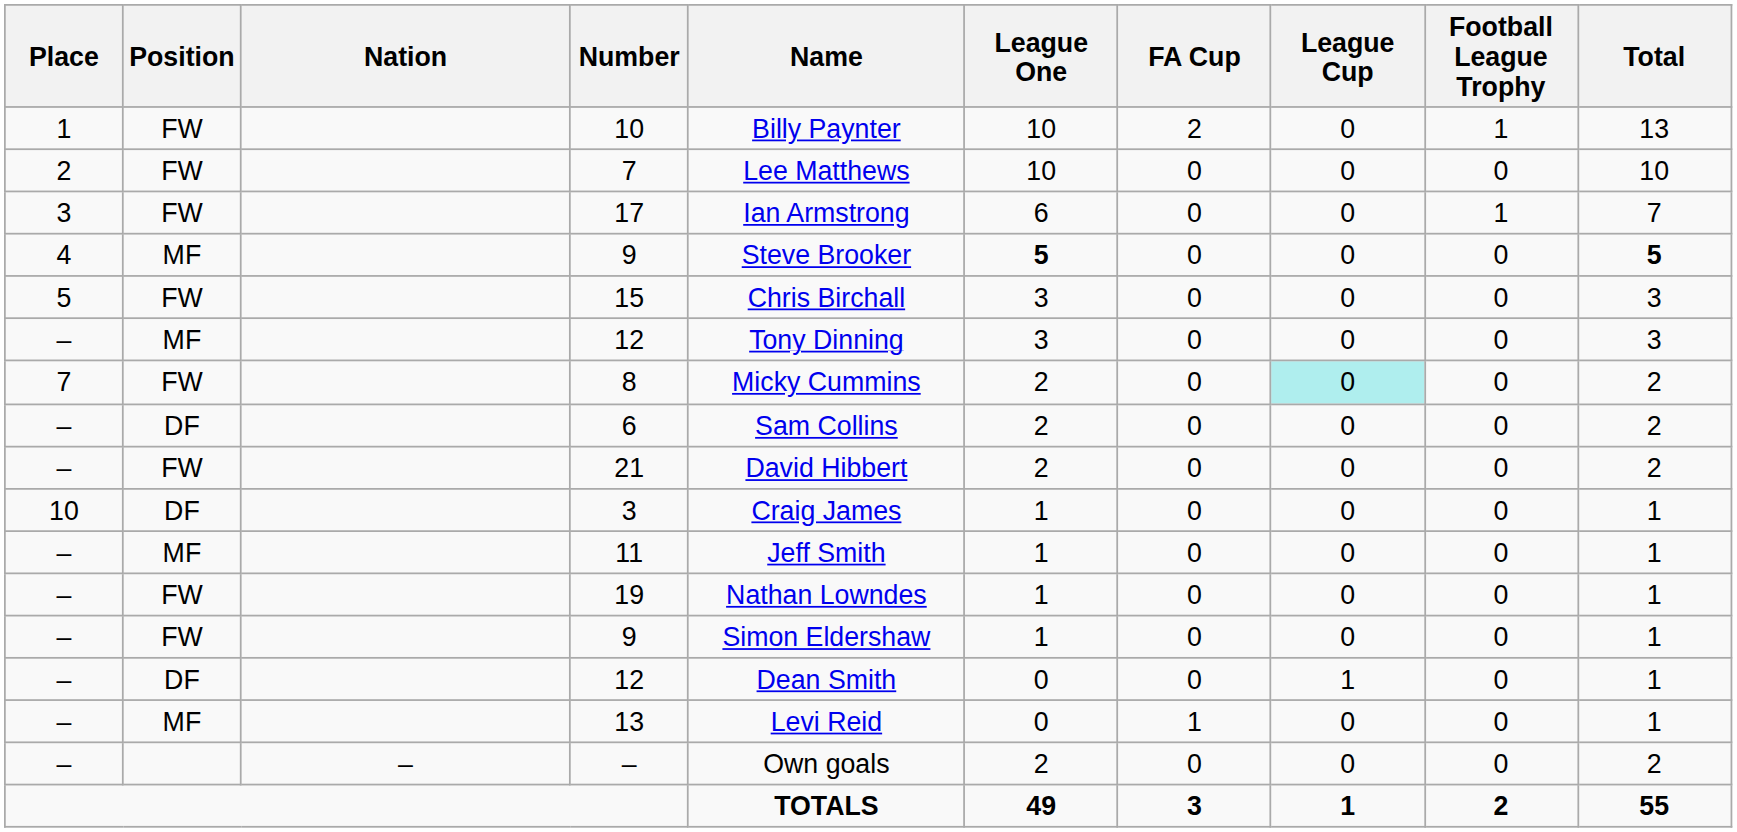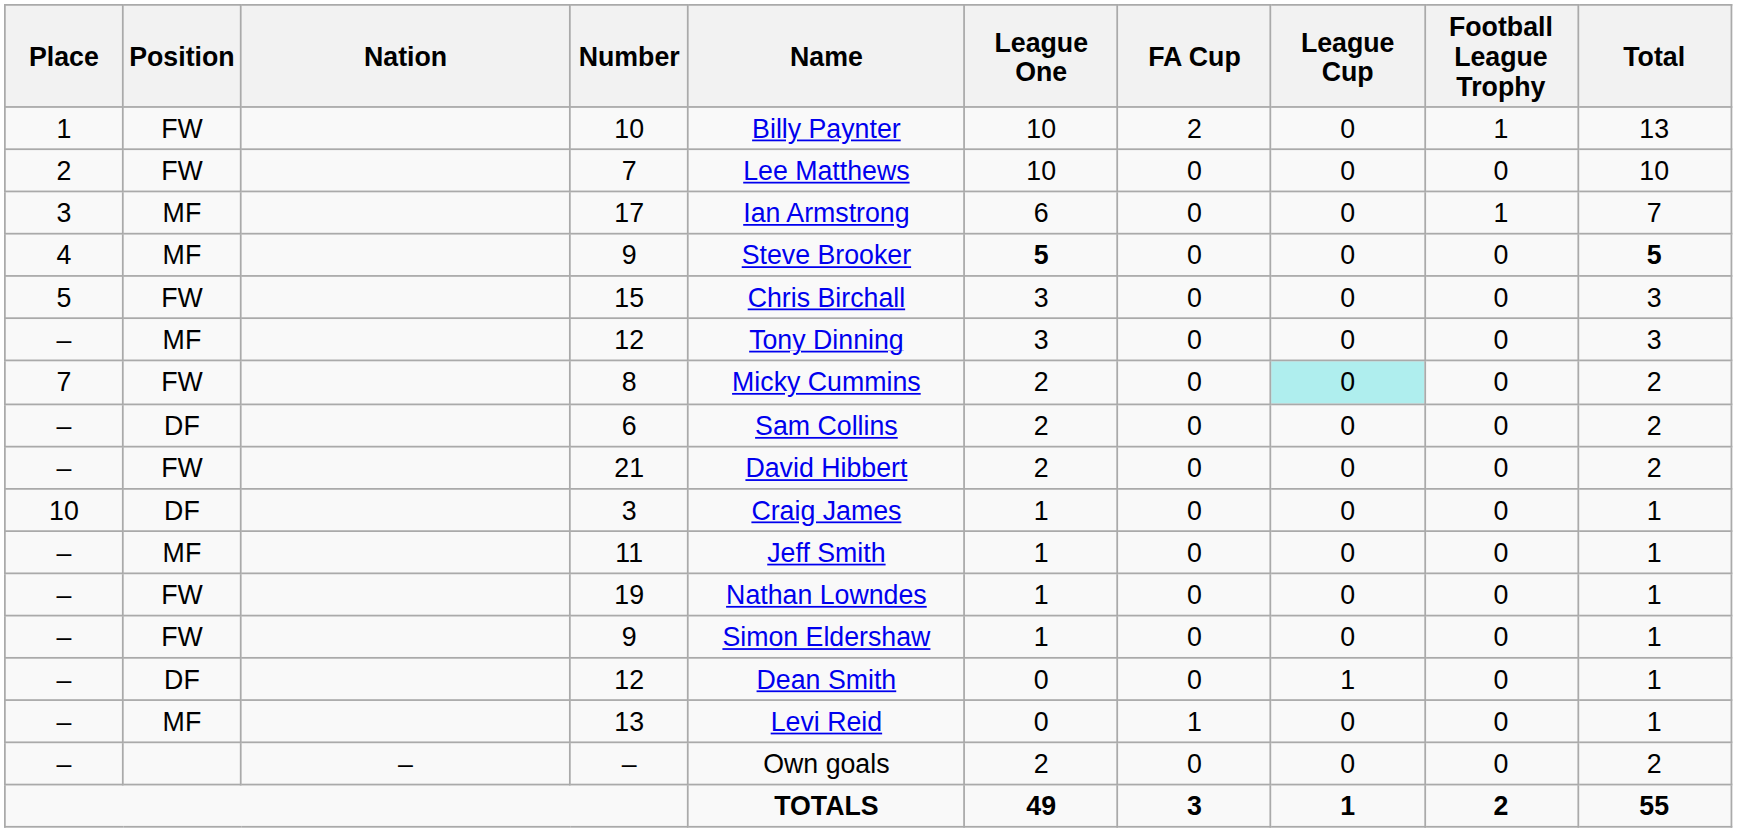17 | Position: FW -> MF
